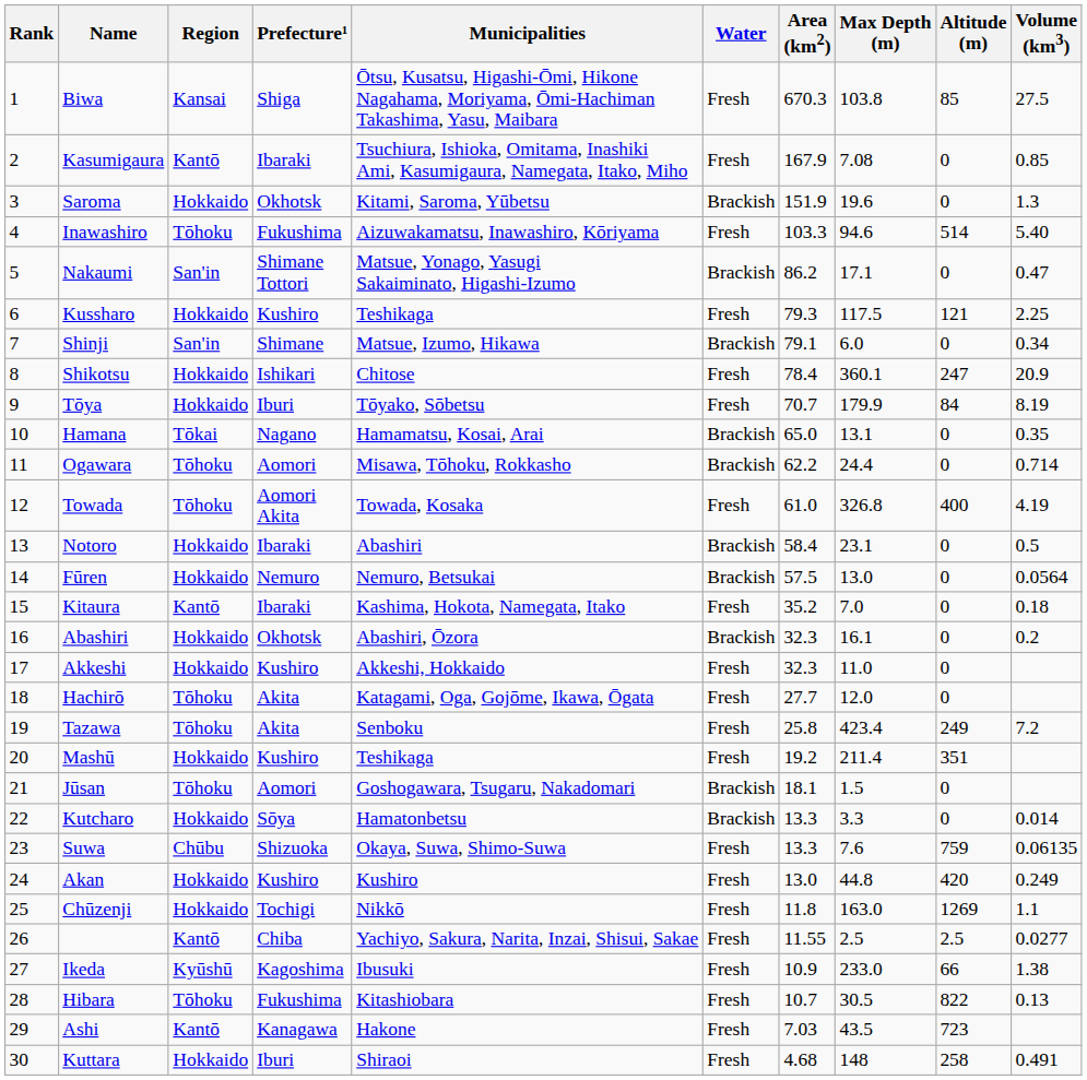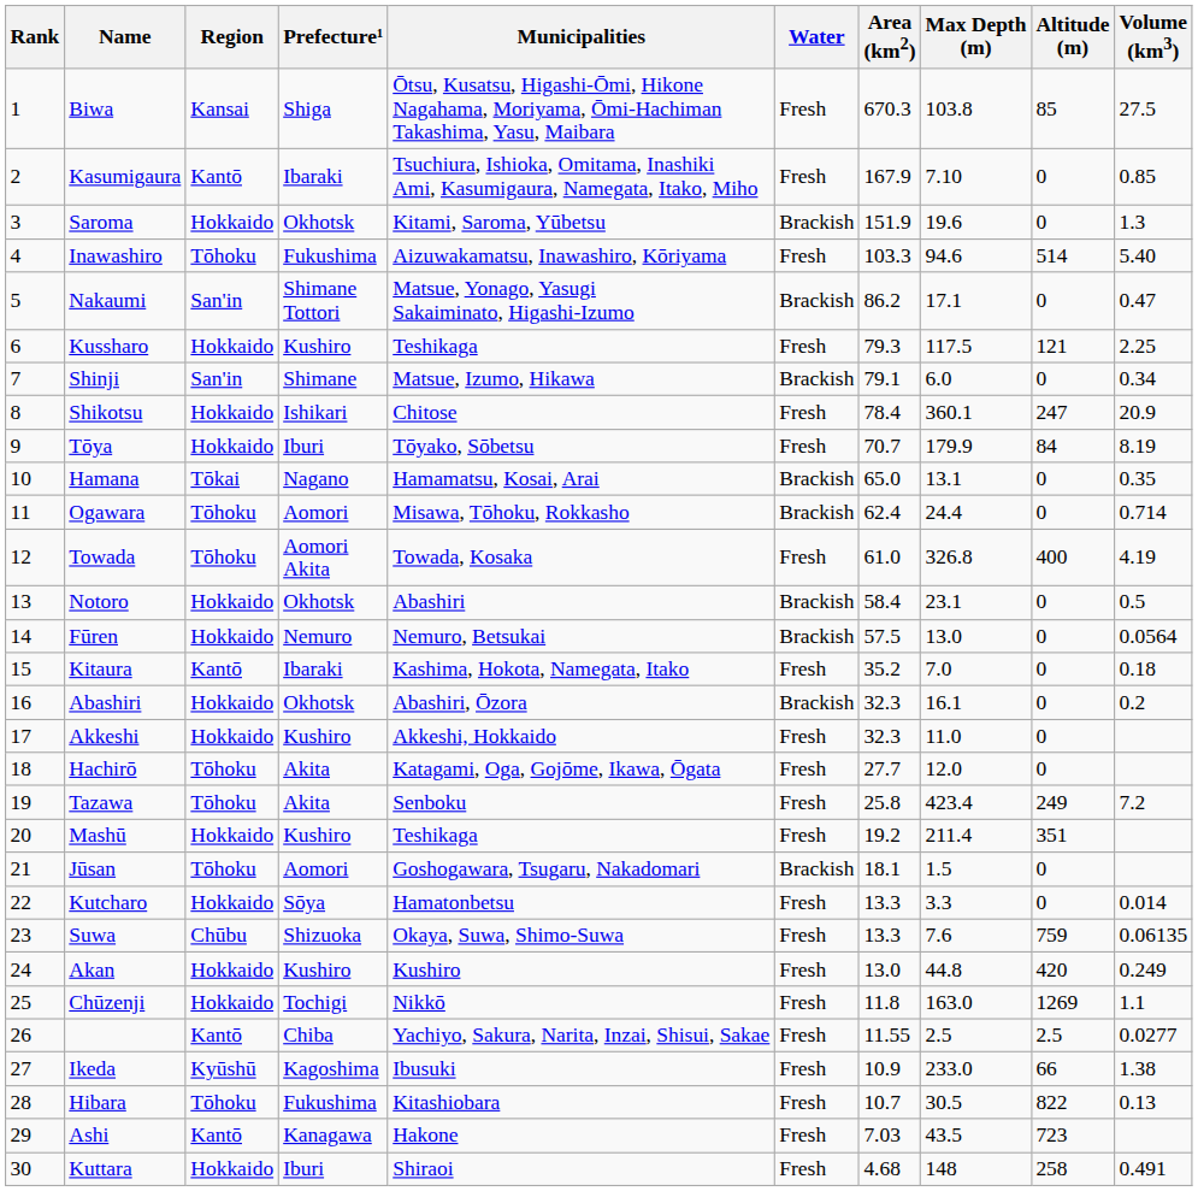Kasumigaura | Max Depth (m): 7.08 -> 7.10
Ogawara | Area (km2): 62.2 -> 62.4
Notoro | Prefecture¹: Ibaraki -> Okhotsk
Kutcharo | Water: Brackish -> Fresh
